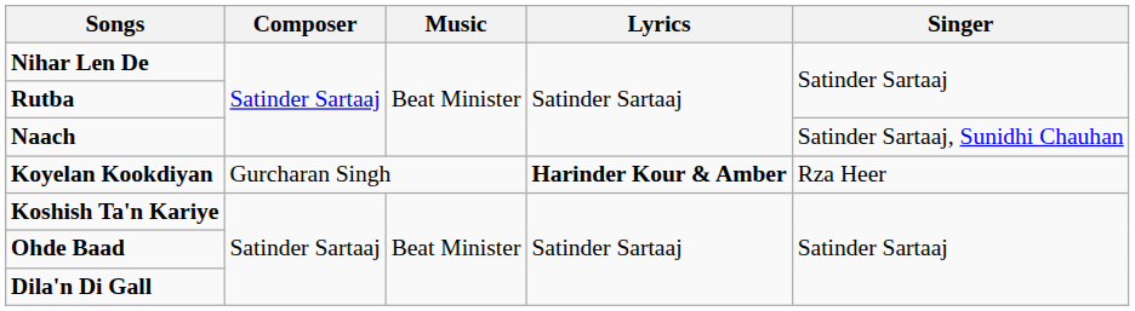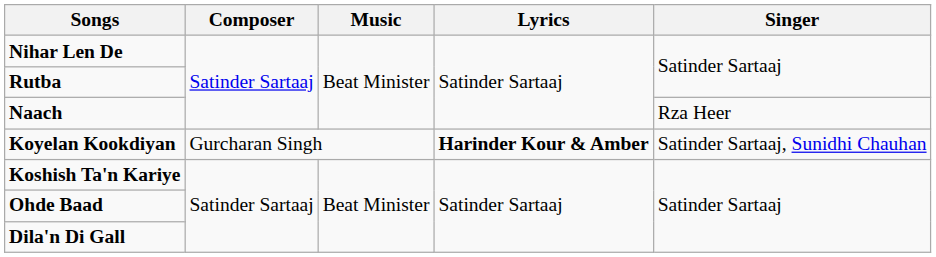Naach | Singer: Satinder Sartaaj, Sunidhi Chauhan -> Rza Heer
Koyelan Kookdiyan | Singer: Rza Heer -> Satinder Sartaaj, Sunidhi Chauhan
